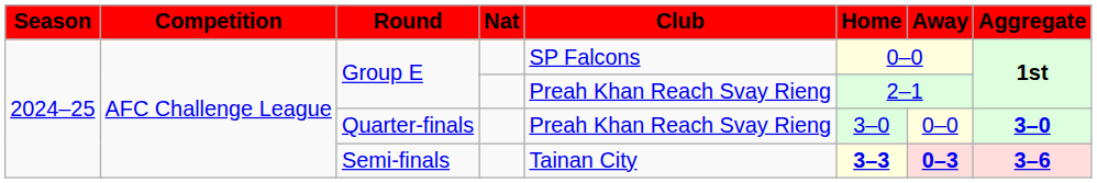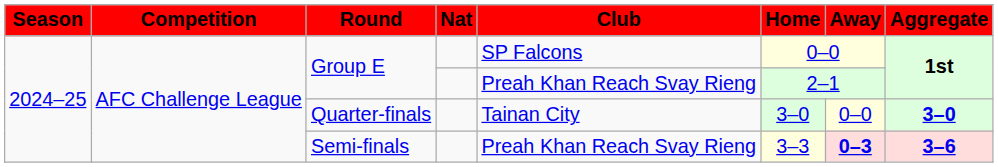Quarter-finals | Club: Preah Khan Reach Svay Rieng -> Tainan City
Semi-finals | Club: Tainan City -> Preah Khan Reach Svay Rieng
Semi-finals | Home: bold -> normal
